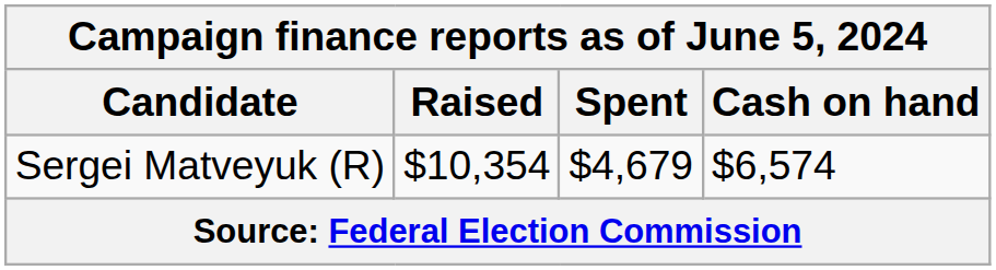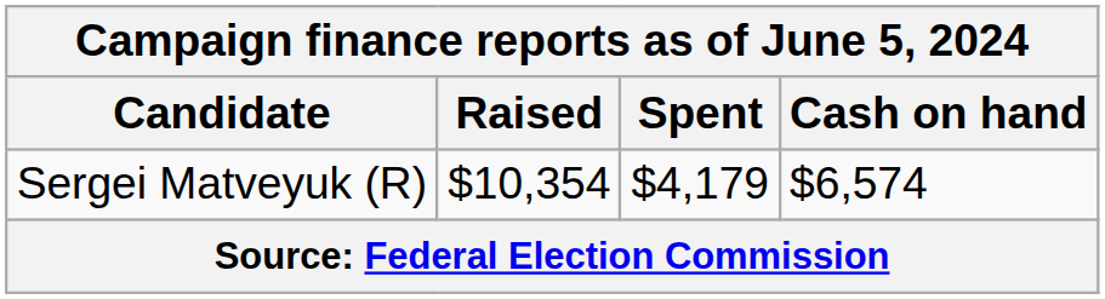Sergei Matveyuk (R) | Spent: $4,679 -> $4,179
